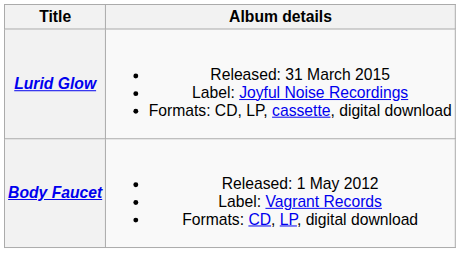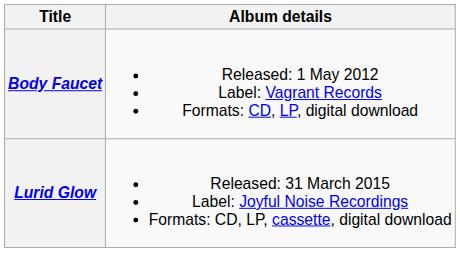rows swapped: Body Faucet <-> Lurid Glow
